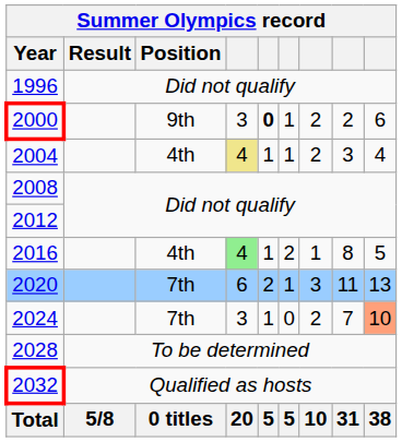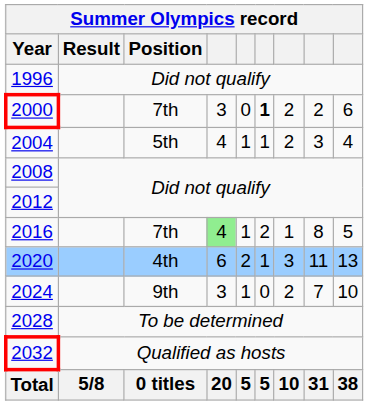2000 | Position: 9th -> 7th
2000 | column 5: bold -> normal
2000 | column 6: normal -> bold
2004 | Position: 4th -> 5th
2004 | column 4: khaki background -> no background
2016 | Position: 4th -> 7th
2020 | Position: 7th -> 4th
2024 | Position: 7th -> 9th
2024 | column 9: lightsalmon background -> no background
